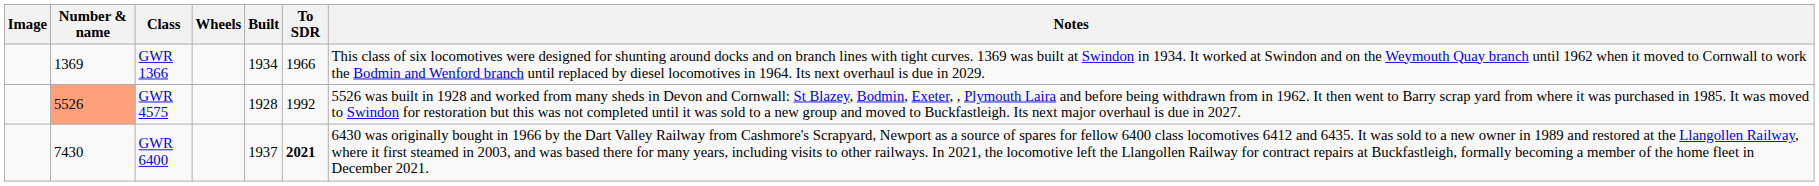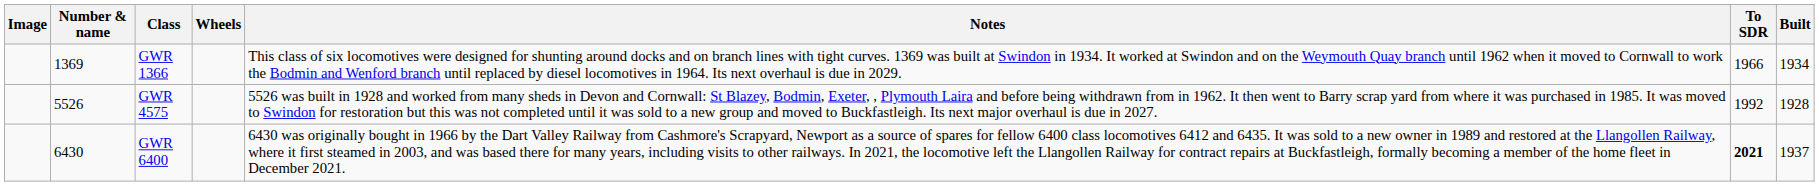columns swapped: Built <-> Notes
GWR 4575 | Number & name: lightsalmon background -> no background
GWR 6400 | Number & name: 7430 -> 6430
